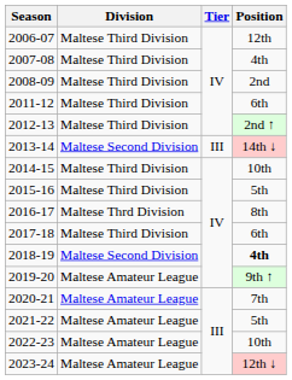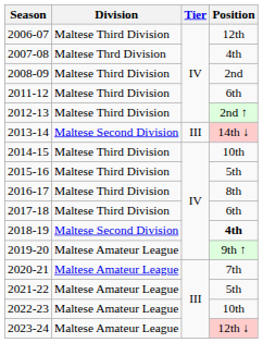2007-08 | Division: Maltese Third Division -> Maltese Thrd Division
2016-17 | Division: Maltese Thrd Division -> Maltese Third Division
